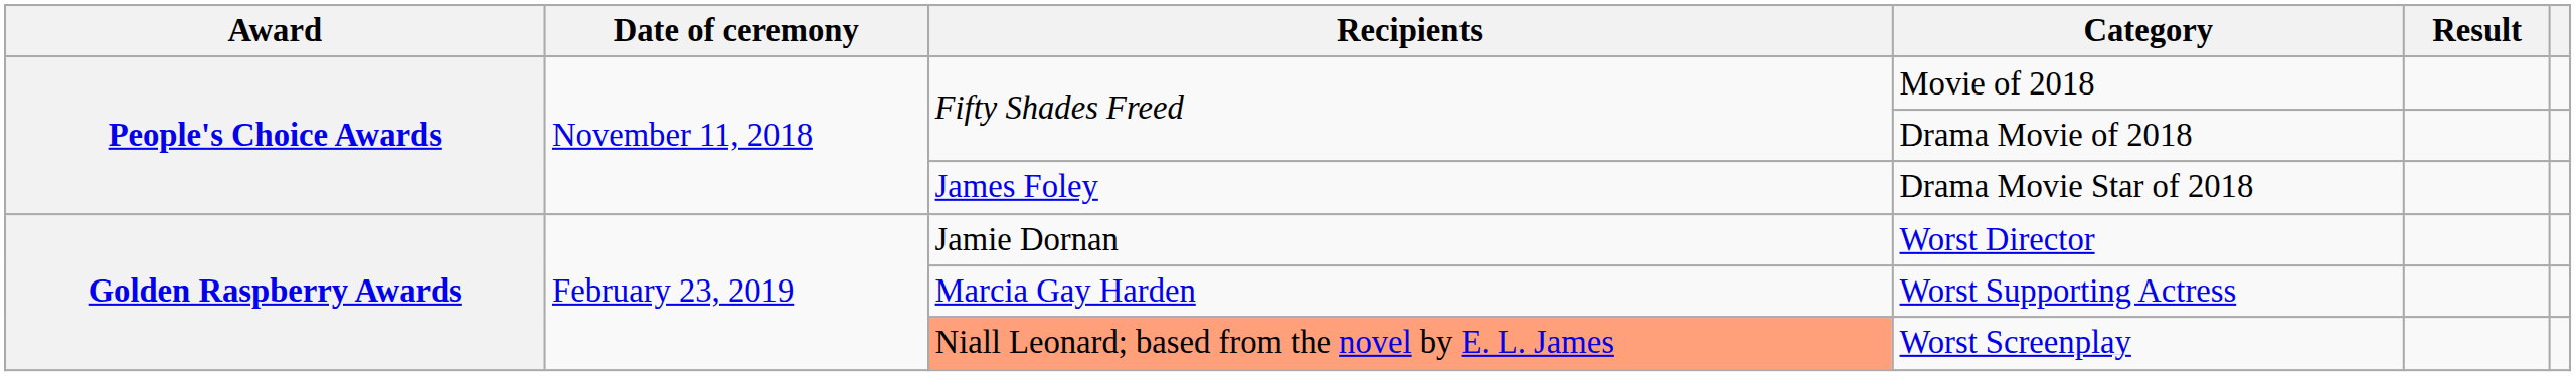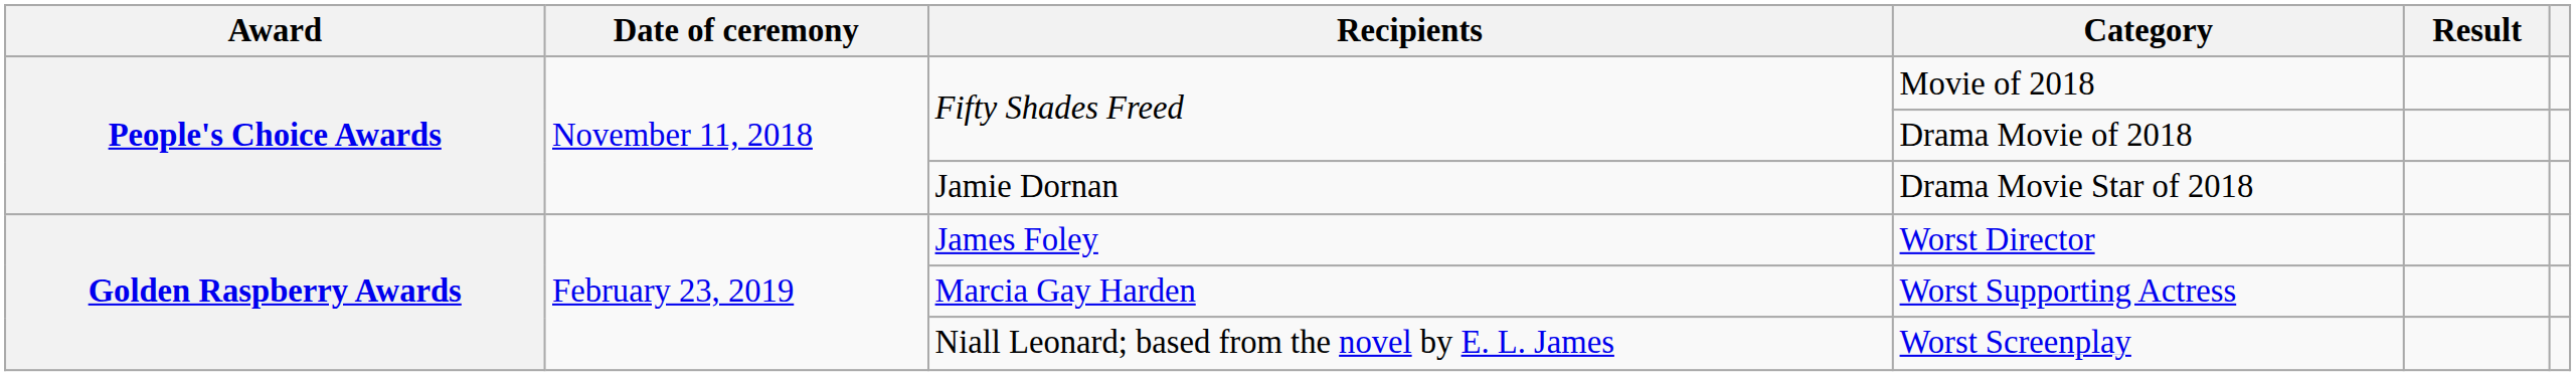Drama Movie Star of 2018 | Recipients: James Foley -> Jamie Dornan
Worst Director | Recipients: Jamie Dornan -> James Foley
Worst Screenplay | Recipients: lightsalmon background -> no background
